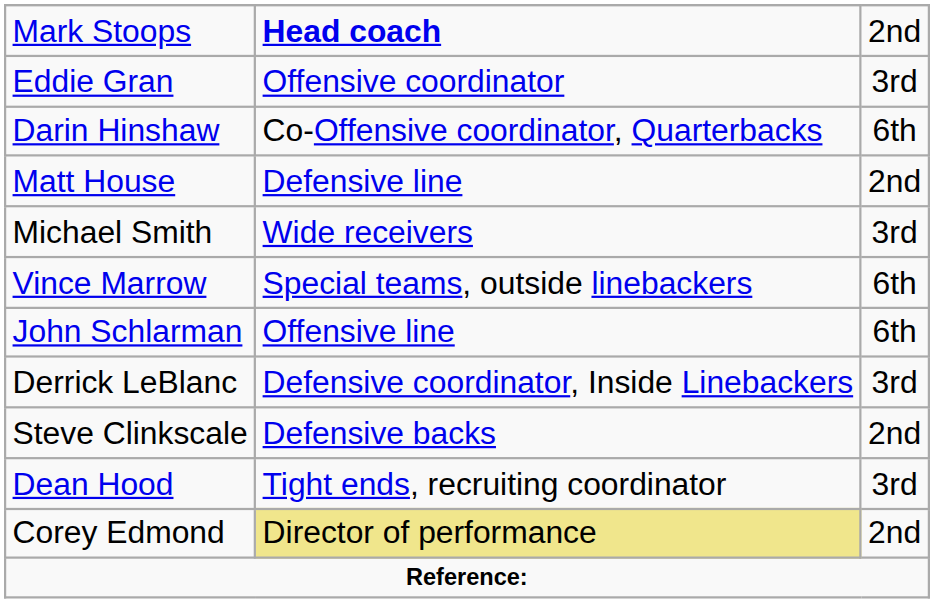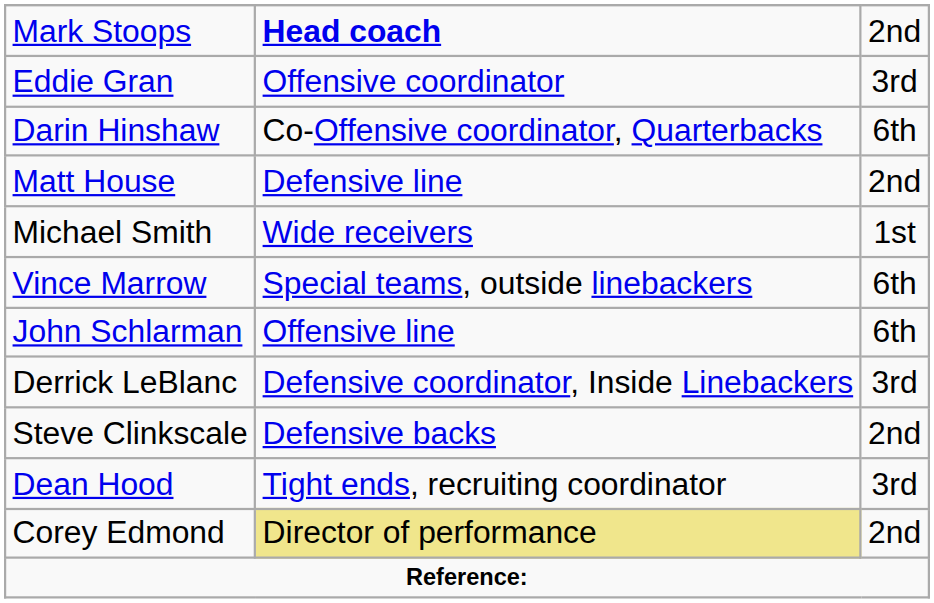Michael Smith | column 3: 3rd -> 1st
